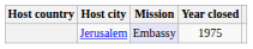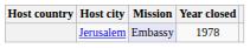Jerusalem | Year closed: 1975 -> 1978
